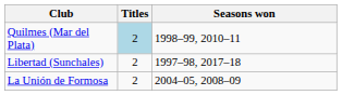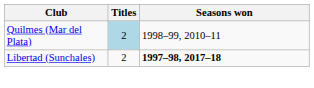Libertad (Sunchales) | Seasons won: normal -> bold
- row: La Unión de Formosa | 2 | 2004–05, 2008–09
